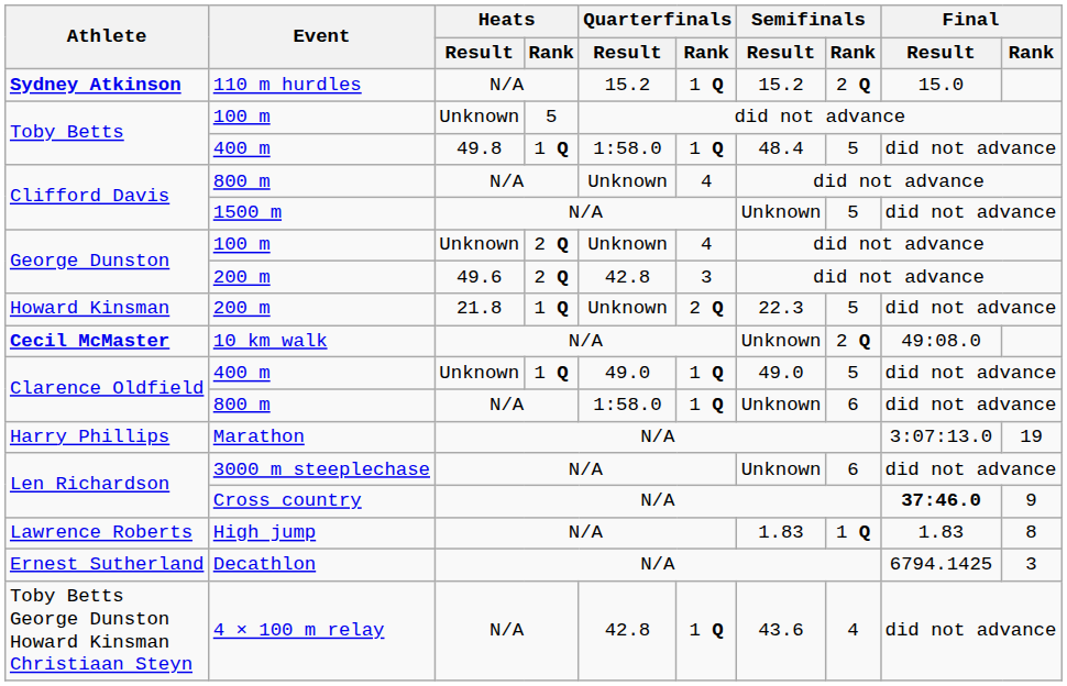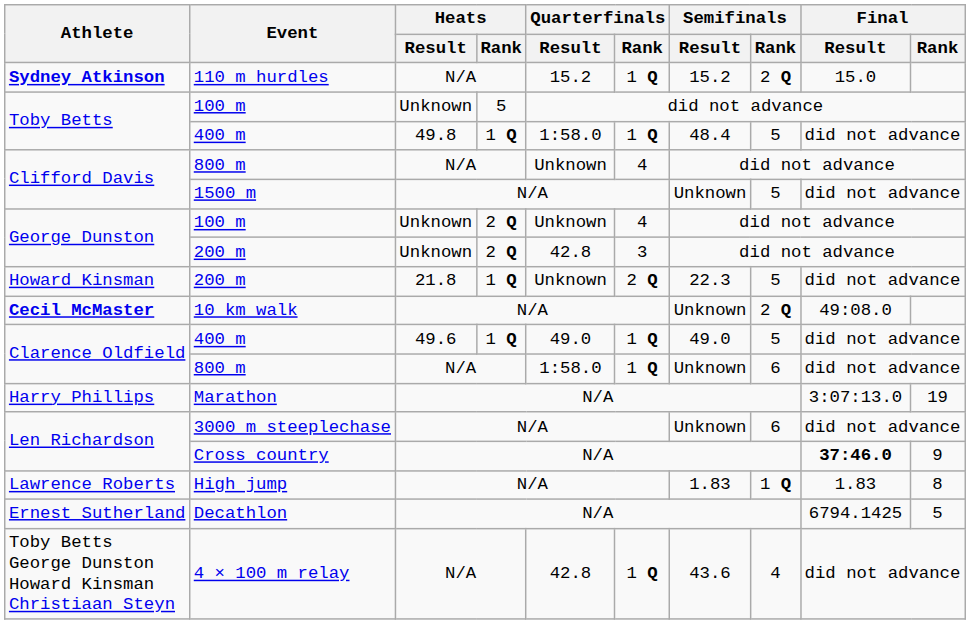George Dunston / 200 m | Heats / Result: 49.6 -> Unknown
Clarence Oldfield / 400 m | Heats / Result: Unknown -> 49.6
Decathlon | Final / Rank: 3 -> 5
